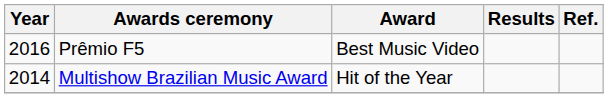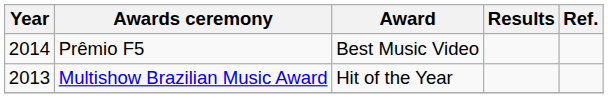Prêmio F5 | Year: 2016 -> 2014
Multishow Brazilian Music Award | Year: 2014 -> 2013
